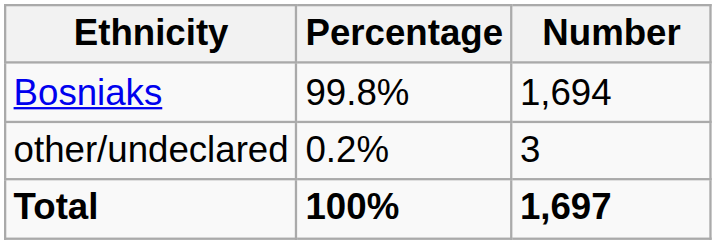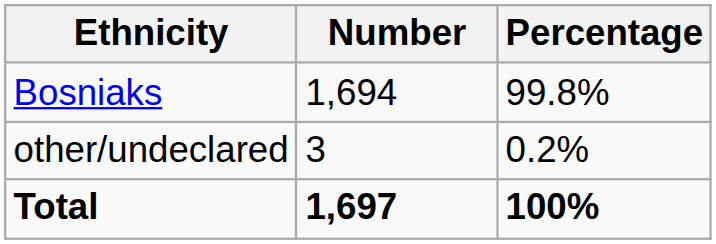columns swapped: Number <-> Percentage
